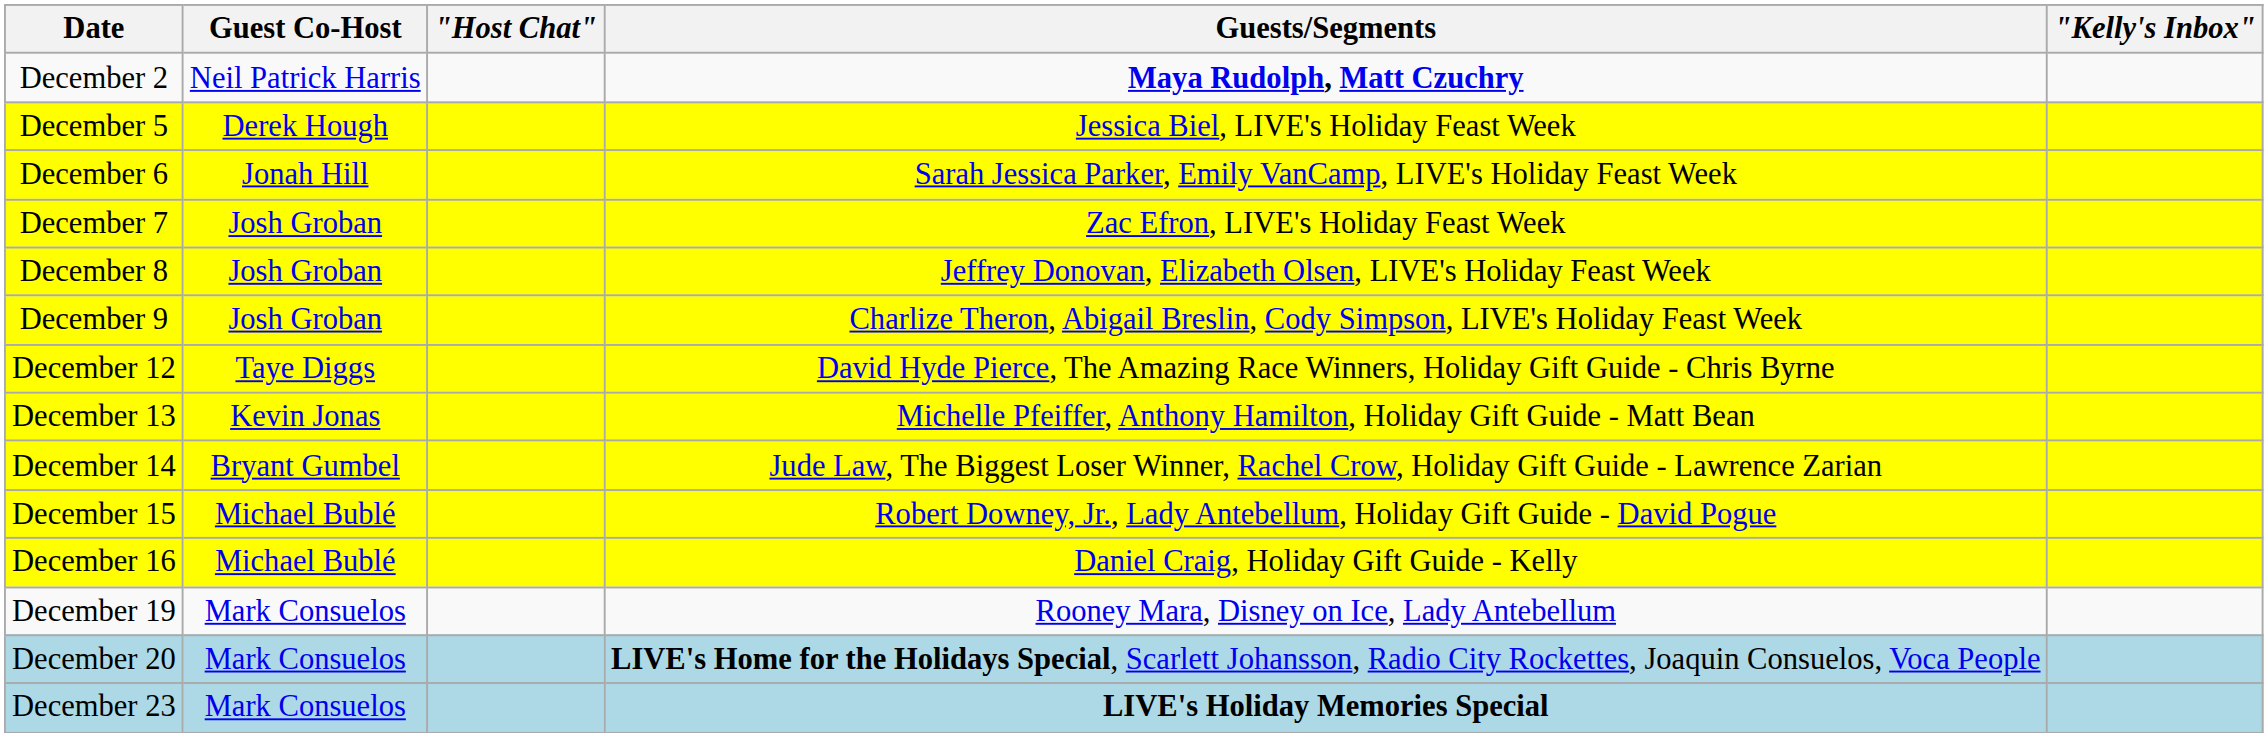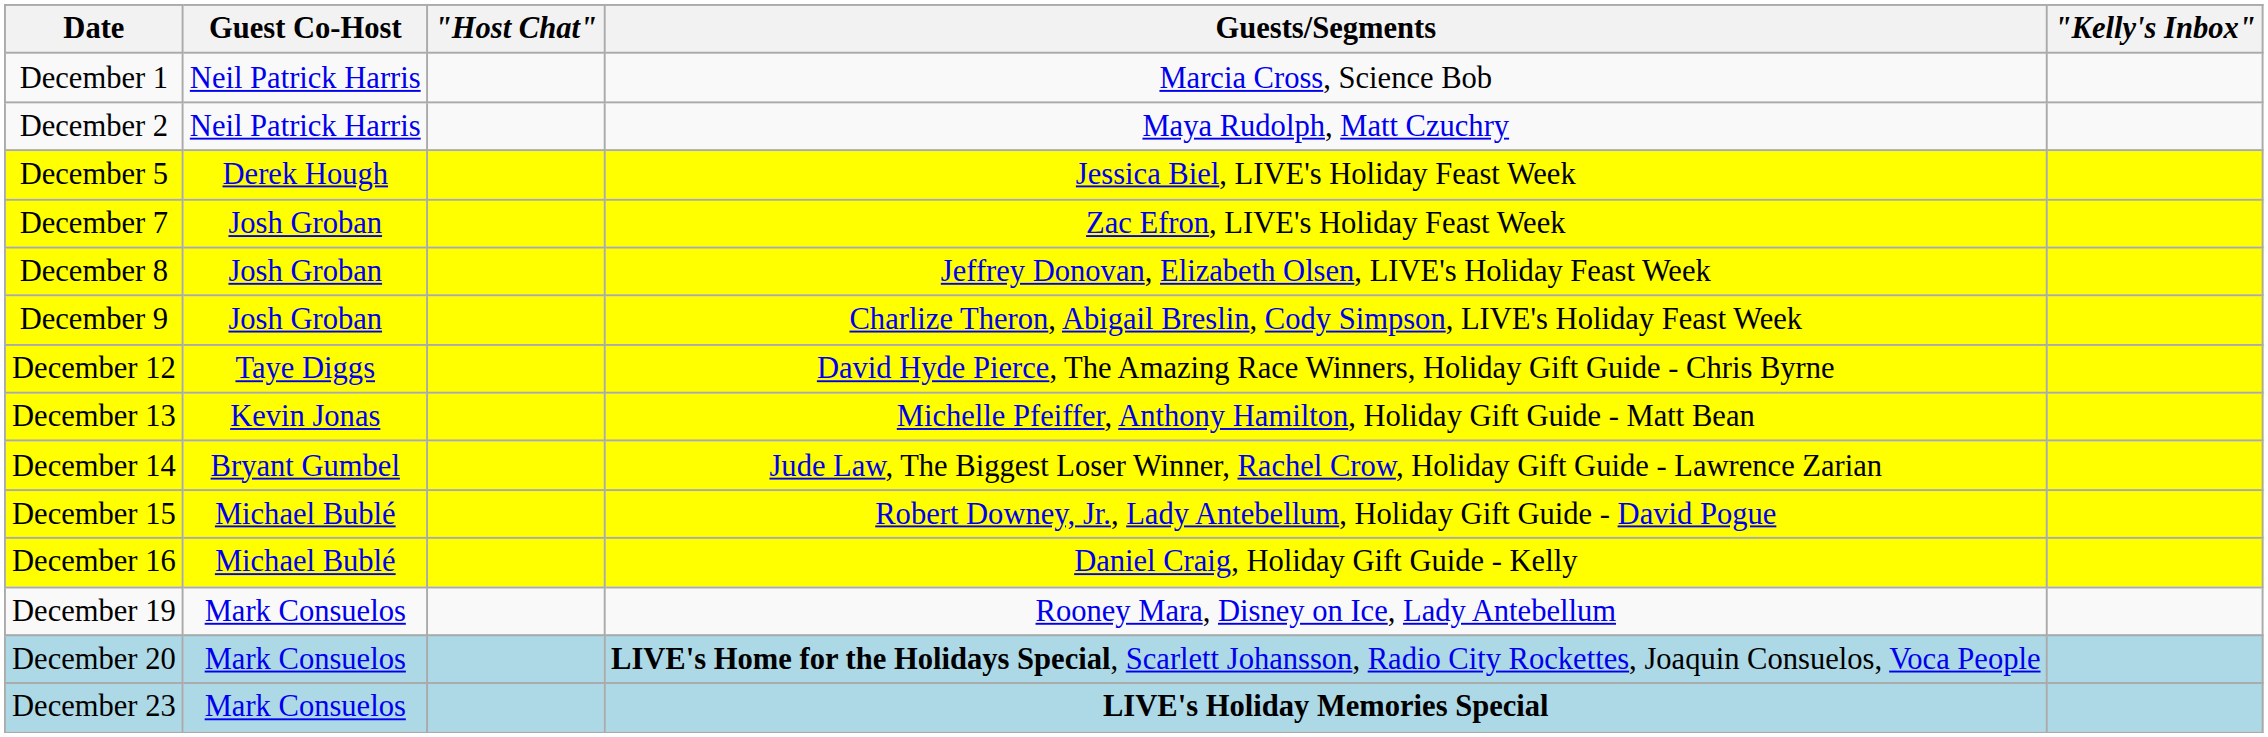+ row: December 1 | Neil Patrick Harris | Marcia Cross, Science Bob
December 2 | Guests/Segments: bold -> normal
- row: December 6 | Jonah Hill | Sarah Jessica Parker, Emily VanCamp, LIVE's Holiday Feast Week
